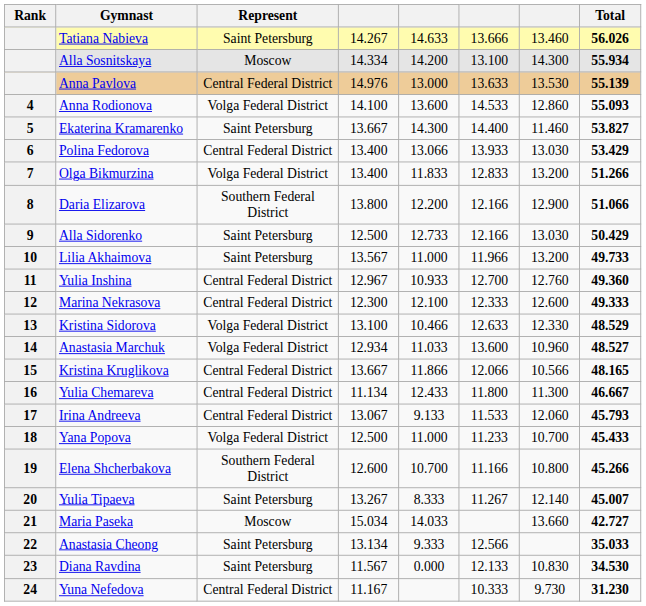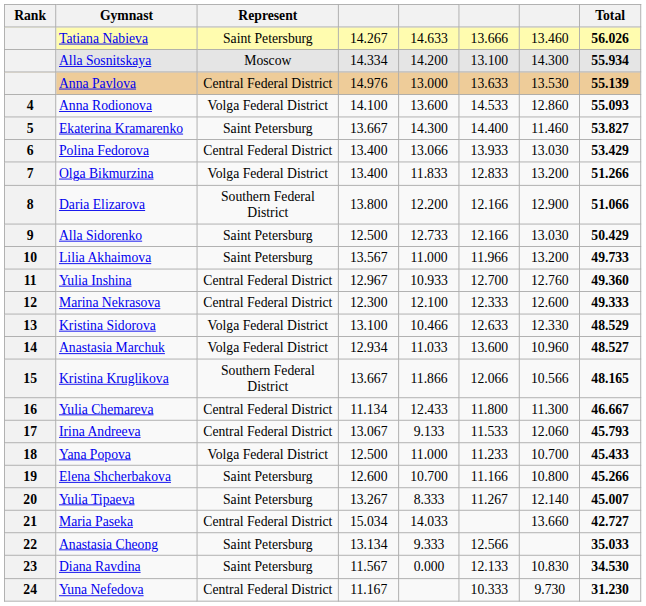Kristina Kruglikova | Represent: Central Federal District -> Southern Federal District
Elena Shcherbakova | Represent: Southern Federal District -> Saint Petersburg
Maria Paseka | Represent: Moscow -> Central Federal District
